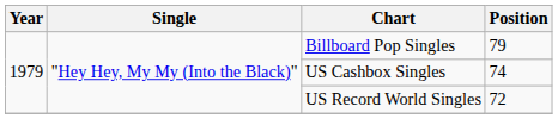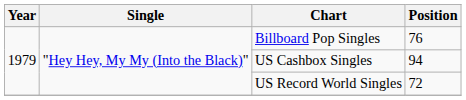Billboard Pop Singles | Position: 79 -> 76
US Cashbox Singles | Position: 74 -> 94
